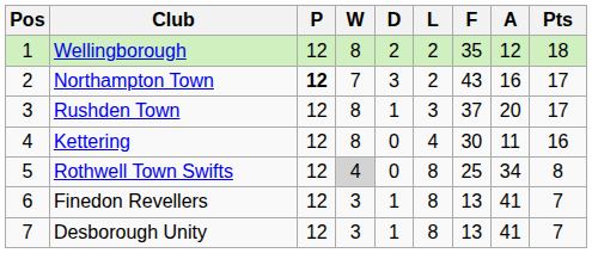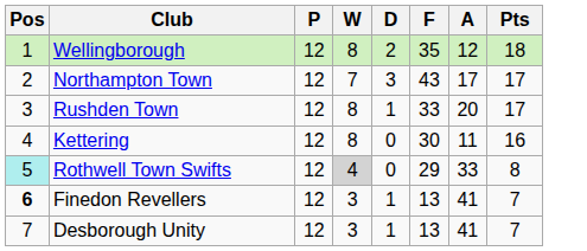- column: L | 2 | 2 | 3 | 4 | 8 | 8 | 8
Northampton Town | P: bold -> normal
Northampton Town | A: 16 -> 17
Rushden Town | F: 37 -> 33
Rothwell Town Swifts | Pos: no background -> paleturquoise background
Rothwell Town Swifts | F: 25 -> 29
Rothwell Town Swifts | A: 34 -> 33
Finedon Revellers | Pos: normal -> bold
